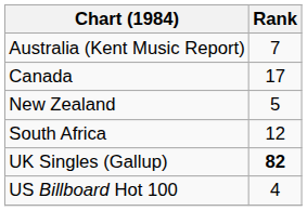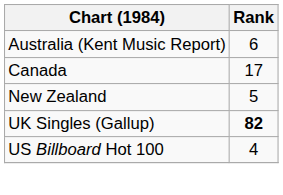Australia (Kent Music Report) | Rank: 7 -> 6
- row: South Africa | 12
